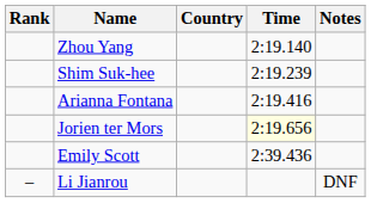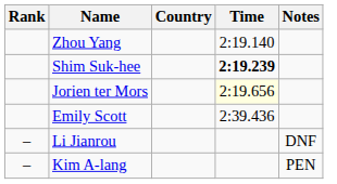Shim Suk-hee | Time: normal -> bold
- row: Arianna Fontana | 2:19.416
+ row: – | Kim A-lang | PEN
